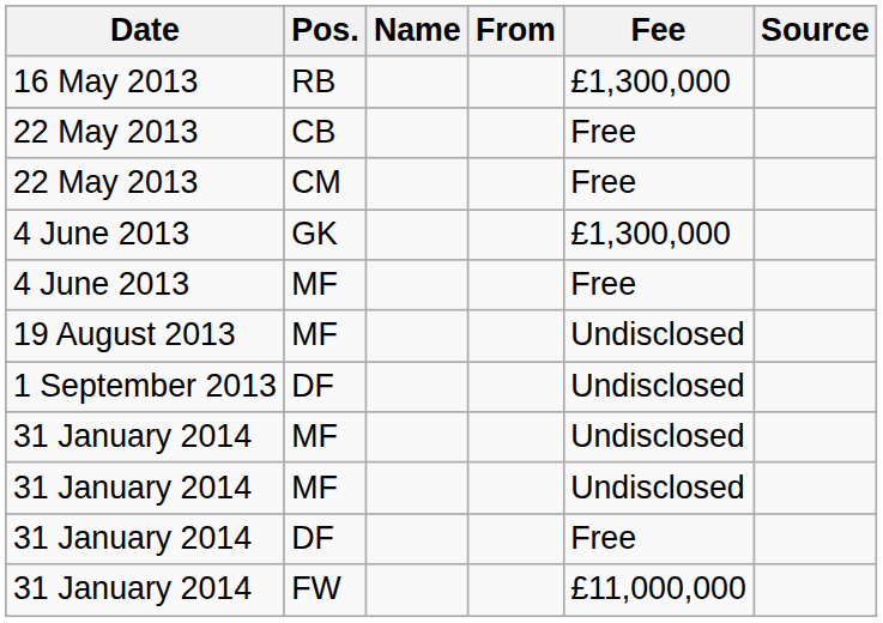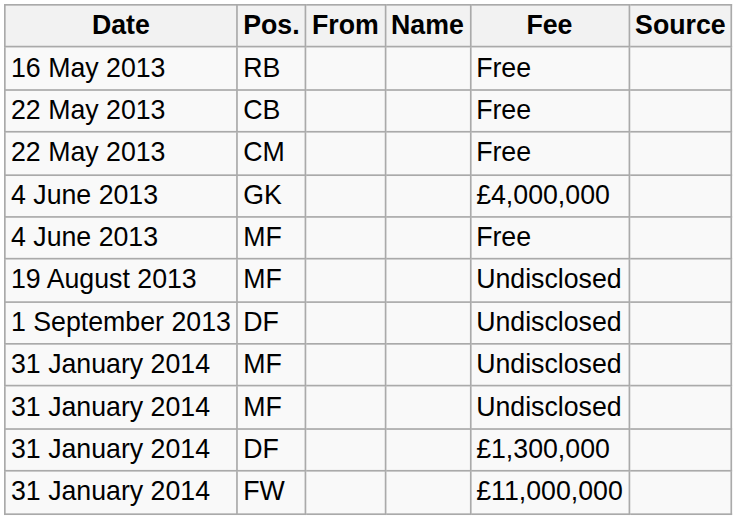columns swapped: Name <-> From
RB | Fee: £1,300,000 -> Free
GK | Fee: £1,300,000 -> £4,000,000
31 January 2014 / DF | Fee: Free -> £1,300,000
